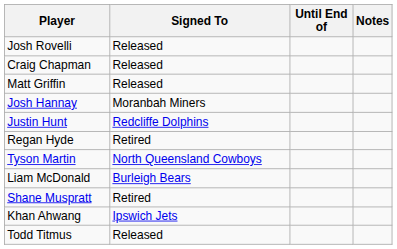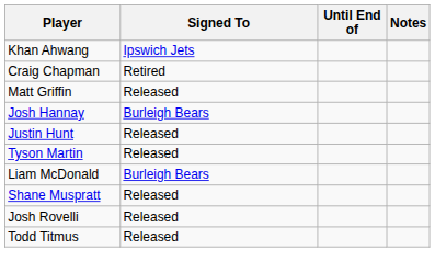rows swapped: Khan Ahwang <-> Josh Rovelli
Craig Chapman | Signed To: Released -> Retired
Josh Hannay | Signed To: Moranbah Miners -> Burleigh Bears
Justin Hunt | Signed To: Redcliffe Dolphins -> Released
- row: Regan Hyde | Retired
Tyson Martin | Signed To: North Queensland Cowboys -> Released
Shane Muspratt | Signed To: Retired -> Released
